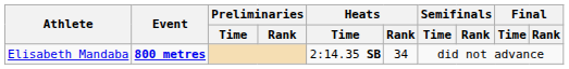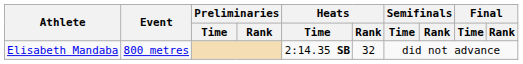Elisabeth Mandaba | Event: bold -> normal
Elisabeth Mandaba | Heats / Rank: 34 -> 32
